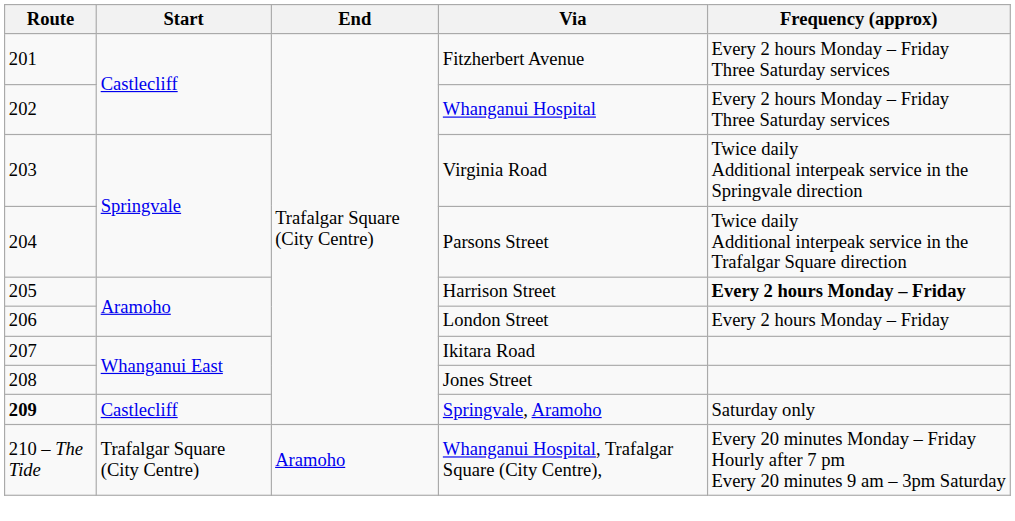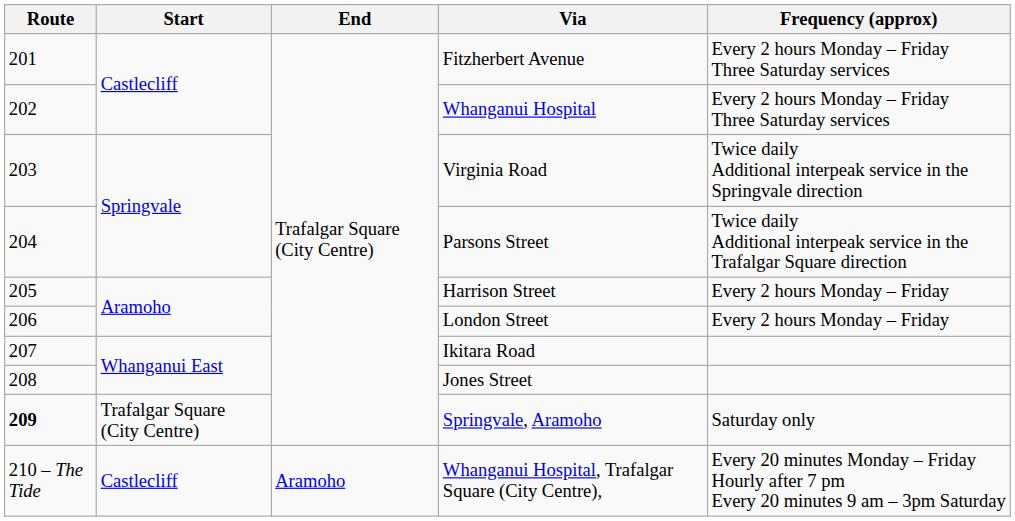Harrison Street | Frequency (approx): bold -> normal
Springvale, Aramoho | Start: Castlecliff -> Trafalgar Square (City Centre)
Whanganui Hospital, Trafalgar Square (City Centre), | Start: Trafalgar Square (City Centre) -> Castlecliff
